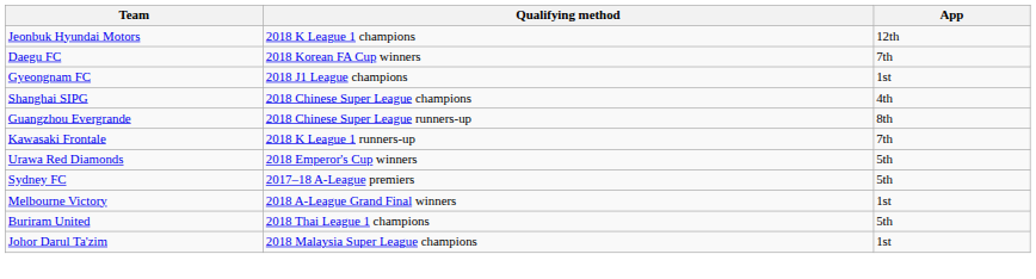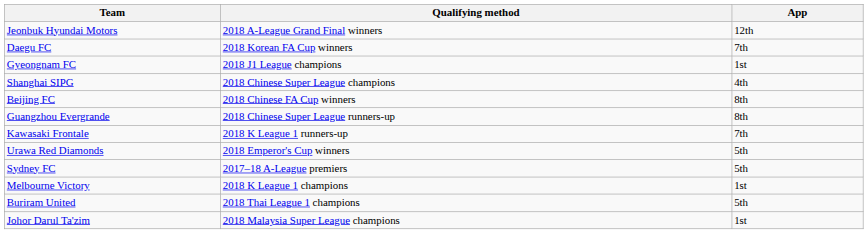Jeonbuk Hyundai Motors | Qualifying method: 2018 K League 1 champions -> 2018 A-League Grand Final winners
+ row: Beijing FC | 2018 Chinese FA Cup winners | 8th
Melbourne Victory | Qualifying method: 2018 A-League Grand Final winners -> 2018 K League 1 champions
